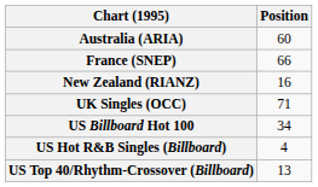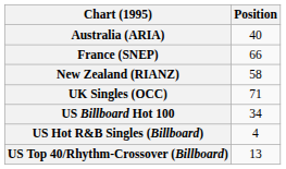Australia (ARIA) | Position: 60 -> 40
New Zealand (RIANZ) | Position: 16 -> 58
